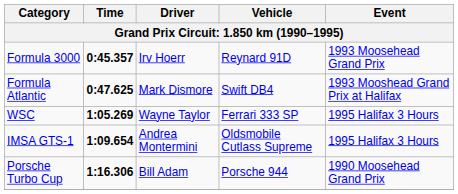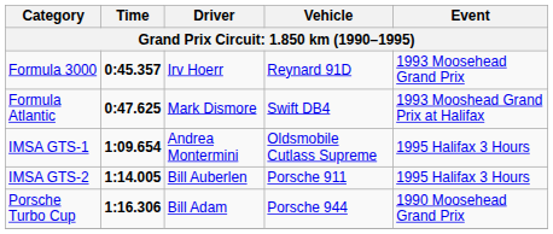- row: WSC | 1:05.269 | Wayne Taylor | Ferrari 333 SP | 1995 Halifax 3 Hours
+ row: IMSA GTS-2 | 1:14.005 | Bill Auberlen | Porsche 911 | 1995 Halifax 3 Hours
